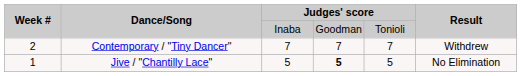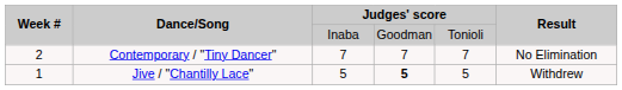Contemporary / "Tiny Dancer" | Result: Withdrew -> No Elimination
Jive / "Chantilly Lace" | Result: No Elimination -> Withdrew
